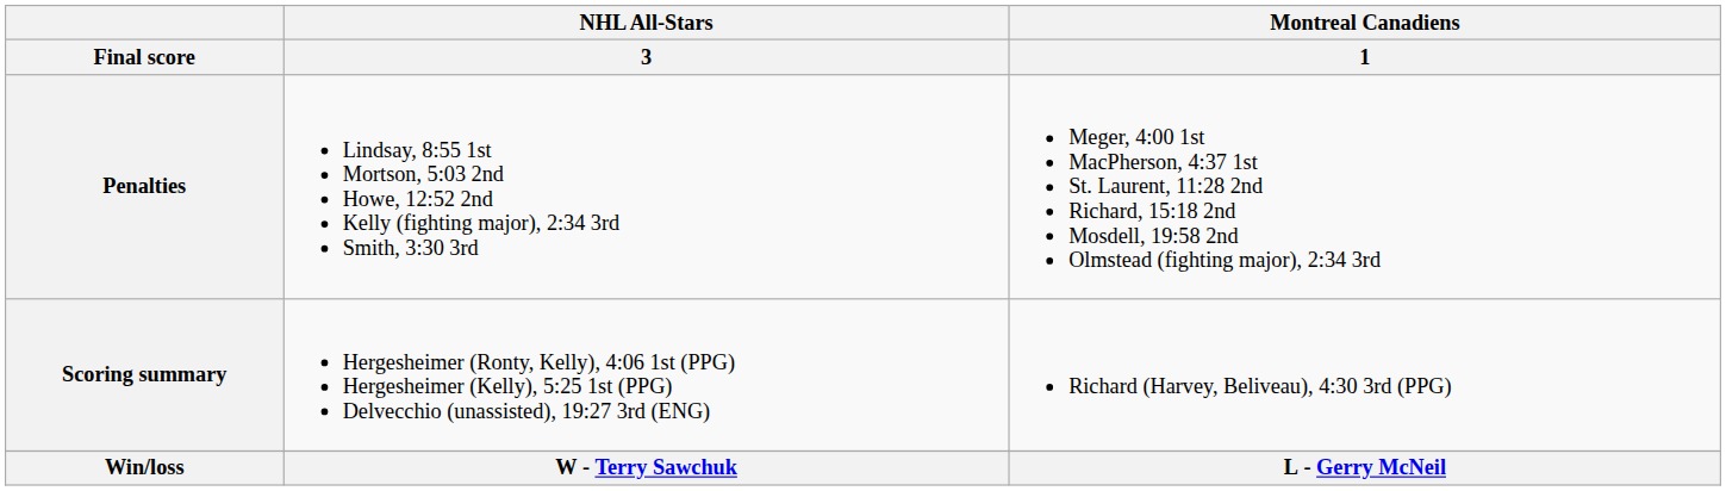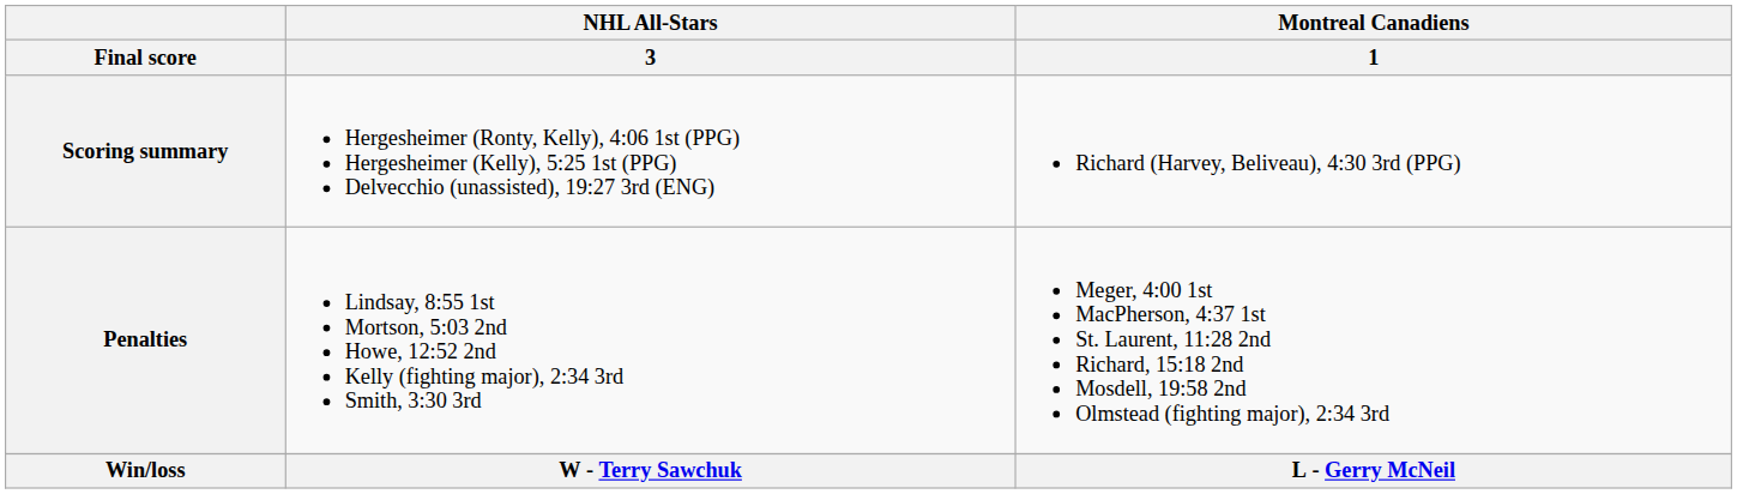rows swapped: Scoring summary <-> Penalties
